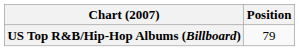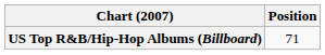US Top R&B/Hip-Hop Albums (Billboard) | Position: 79 -> 71
